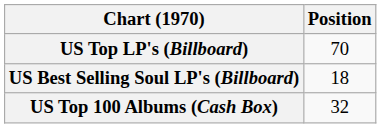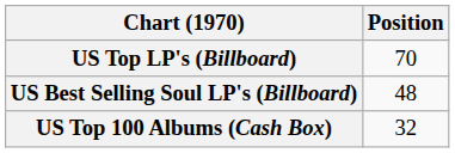US Best Selling Soul LP's (Billboard) | Position: 18 -> 48
